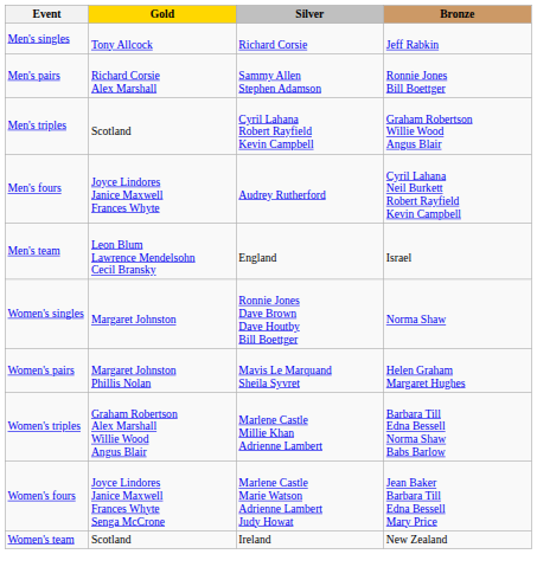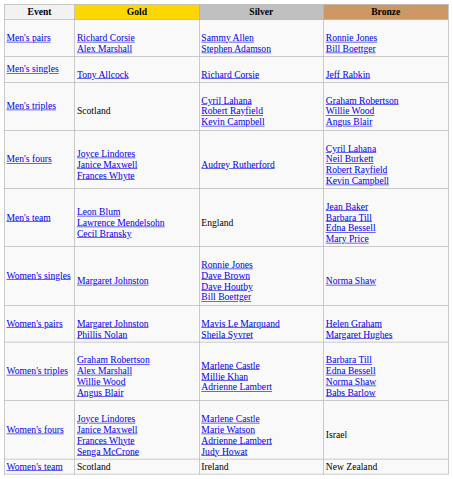rows swapped: Men's singles <-> Men's pairs
Men's team | Bronze: Israel -> Jean Baker Barbara Till Edna Bessell Mary Price
Women's fours | Bronze: Jean Baker Barbara Till Edna Bessell Mary Price -> Israel
